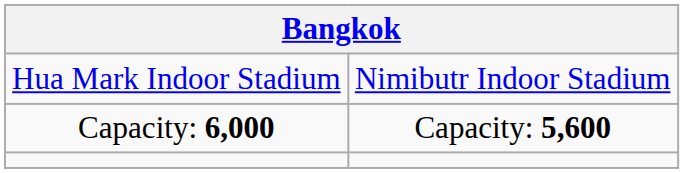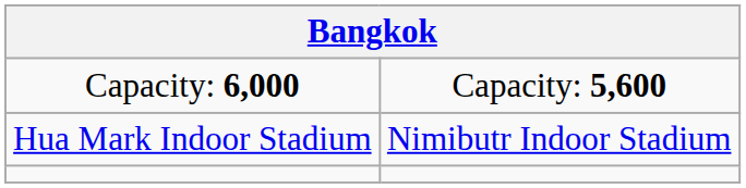rows swapped: Hua Mark Indoor Stadium <-> Capacity: 6,000
